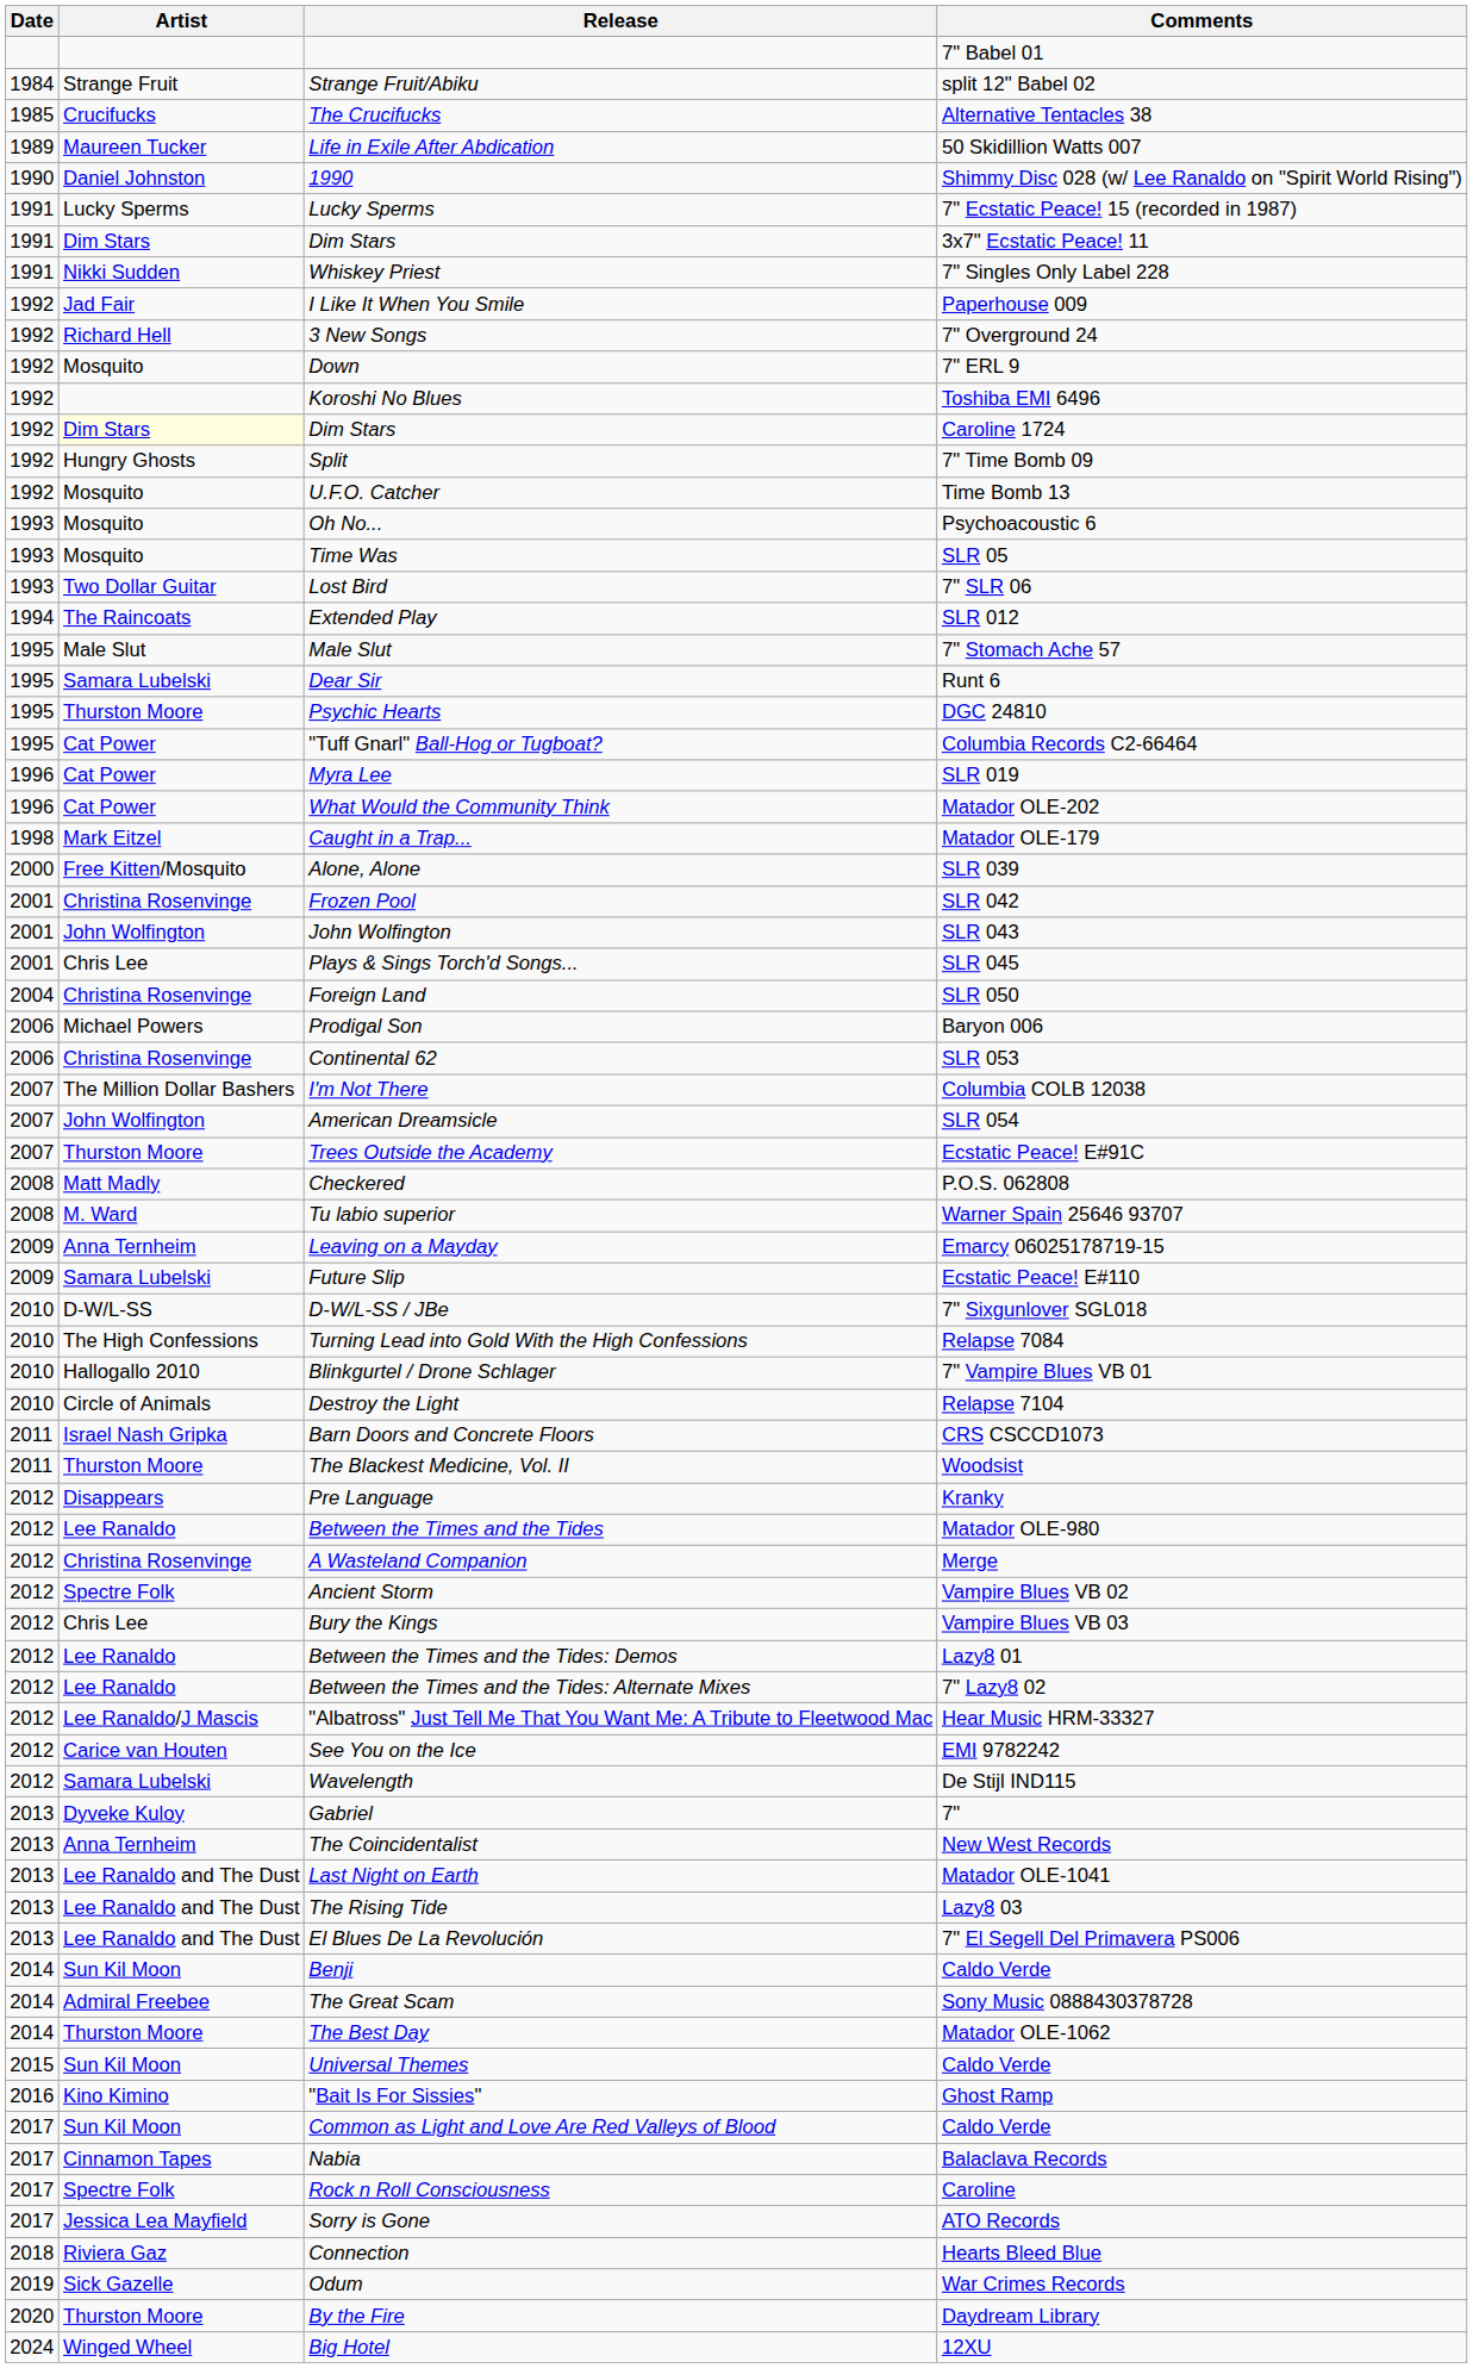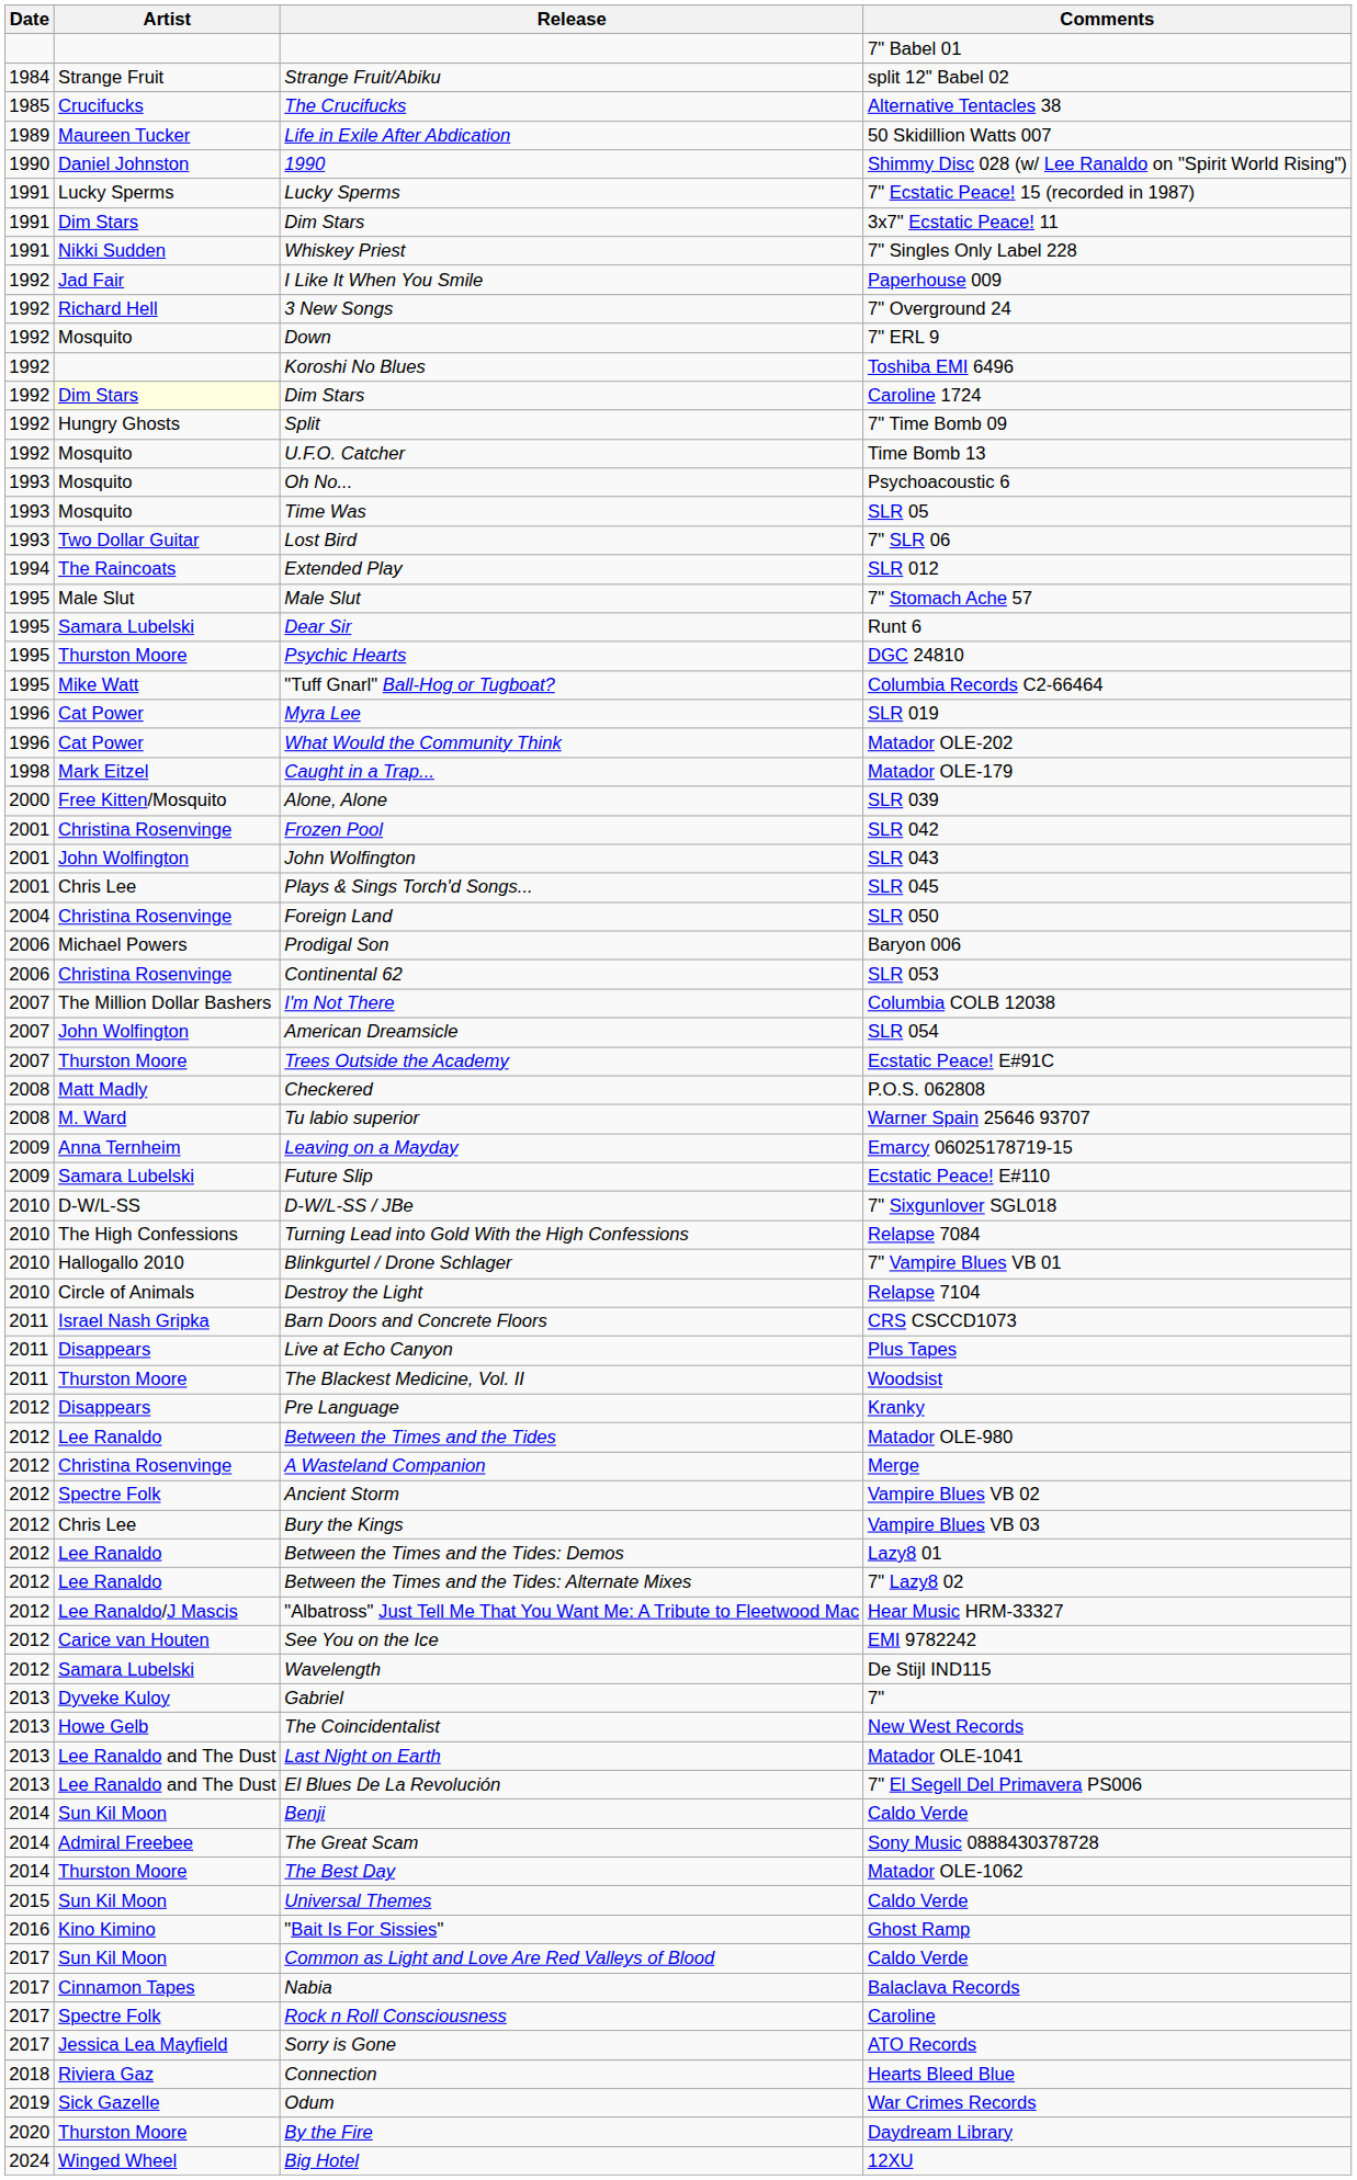"Tuff Gnarl" Ball-Hog or Tugboat? | Artist: Cat Power -> Mike Watt
+ row: 2011 | Disappears | Live at Echo Canyon | Plus Tapes
The Coincidentalist | Artist: Anna Ternheim -> Howe Gelb
- row: 2013 | Lee Ranaldo and The Dust | The Rising Tide | Lazy8 03
